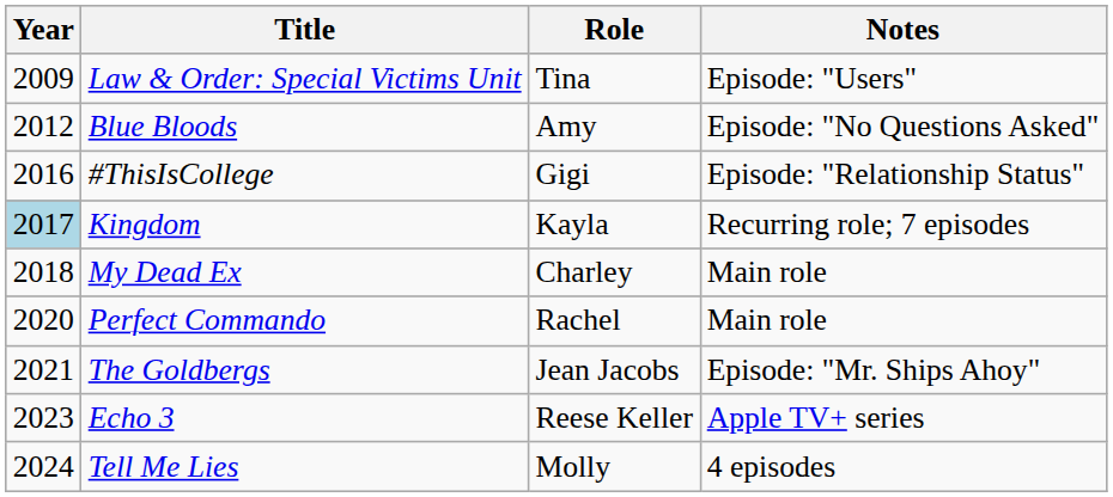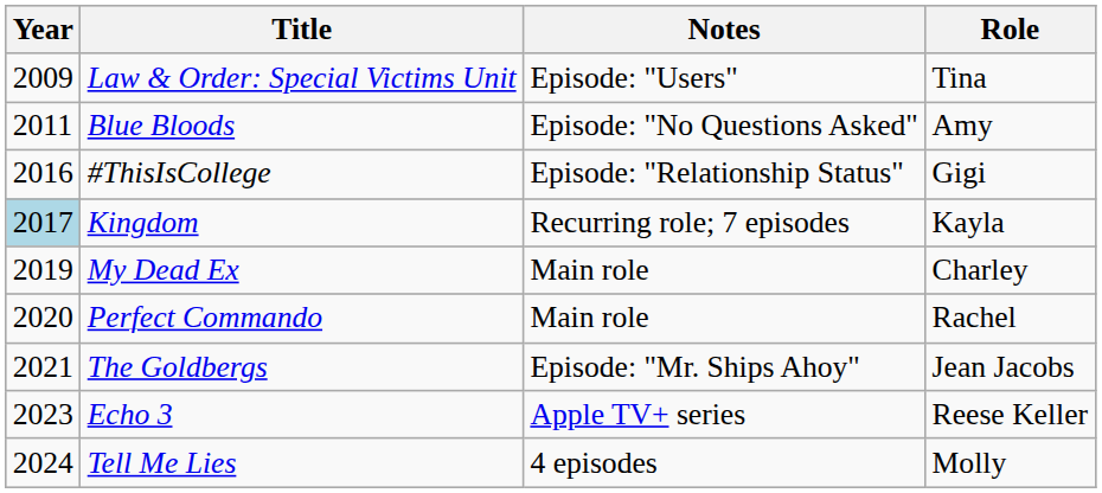columns swapped: Role <-> Notes
Blue Bloods | Year: 2012 -> 2011
My Dead Ex | Year: 2018 -> 2019
